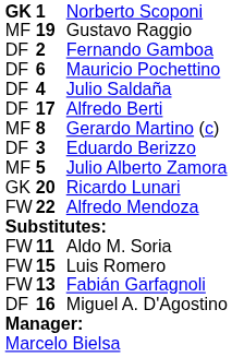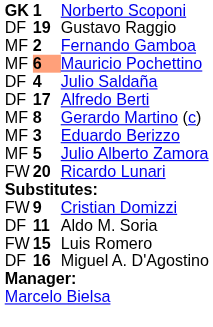Gustavo Raggio | column 1: MF -> DF
Fernando Gamboa | column 1: DF -> MF
Mauricio Pochettino | column 1: DF -> MF
Mauricio Pochettino | column 2: no background -> lightsalmon background
Eduardo Berizzo | column 1: DF -> MF
Ricardo Lunari | column 1: GK -> FW
- row: FW | 22 | Alfredo Mendoza
+ row: FW | 9 | Cristian Domizzi
Aldo M. Soria | column 1: FW -> DF
- row: FW | 13 | Fabián Garfagnoli
